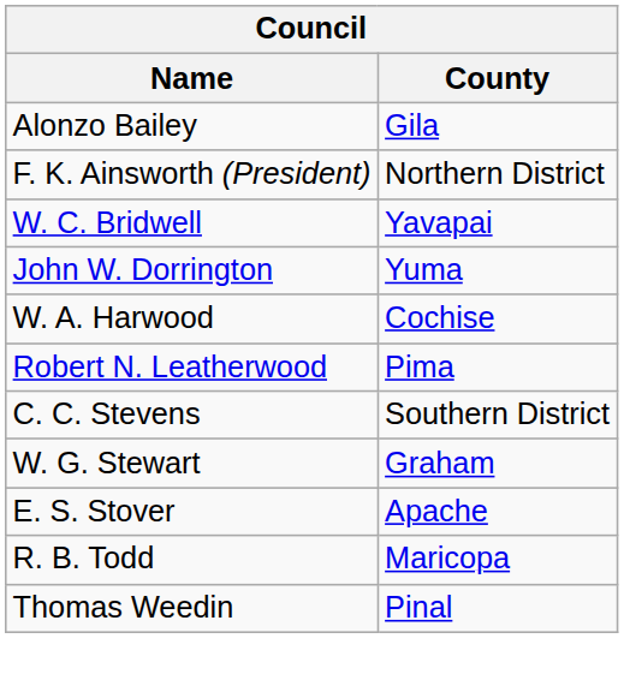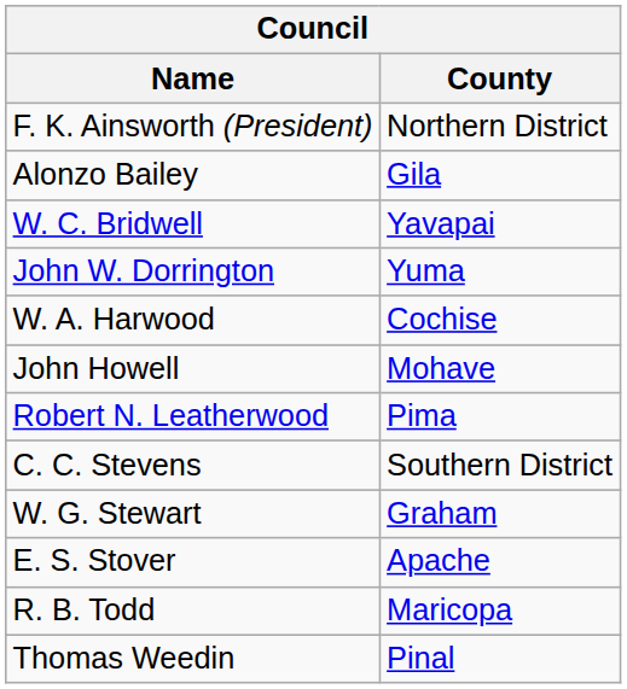rows swapped: F. K. Ainsworth (President) <-> Alonzo Bailey
+ row: John Howell | Mohave
